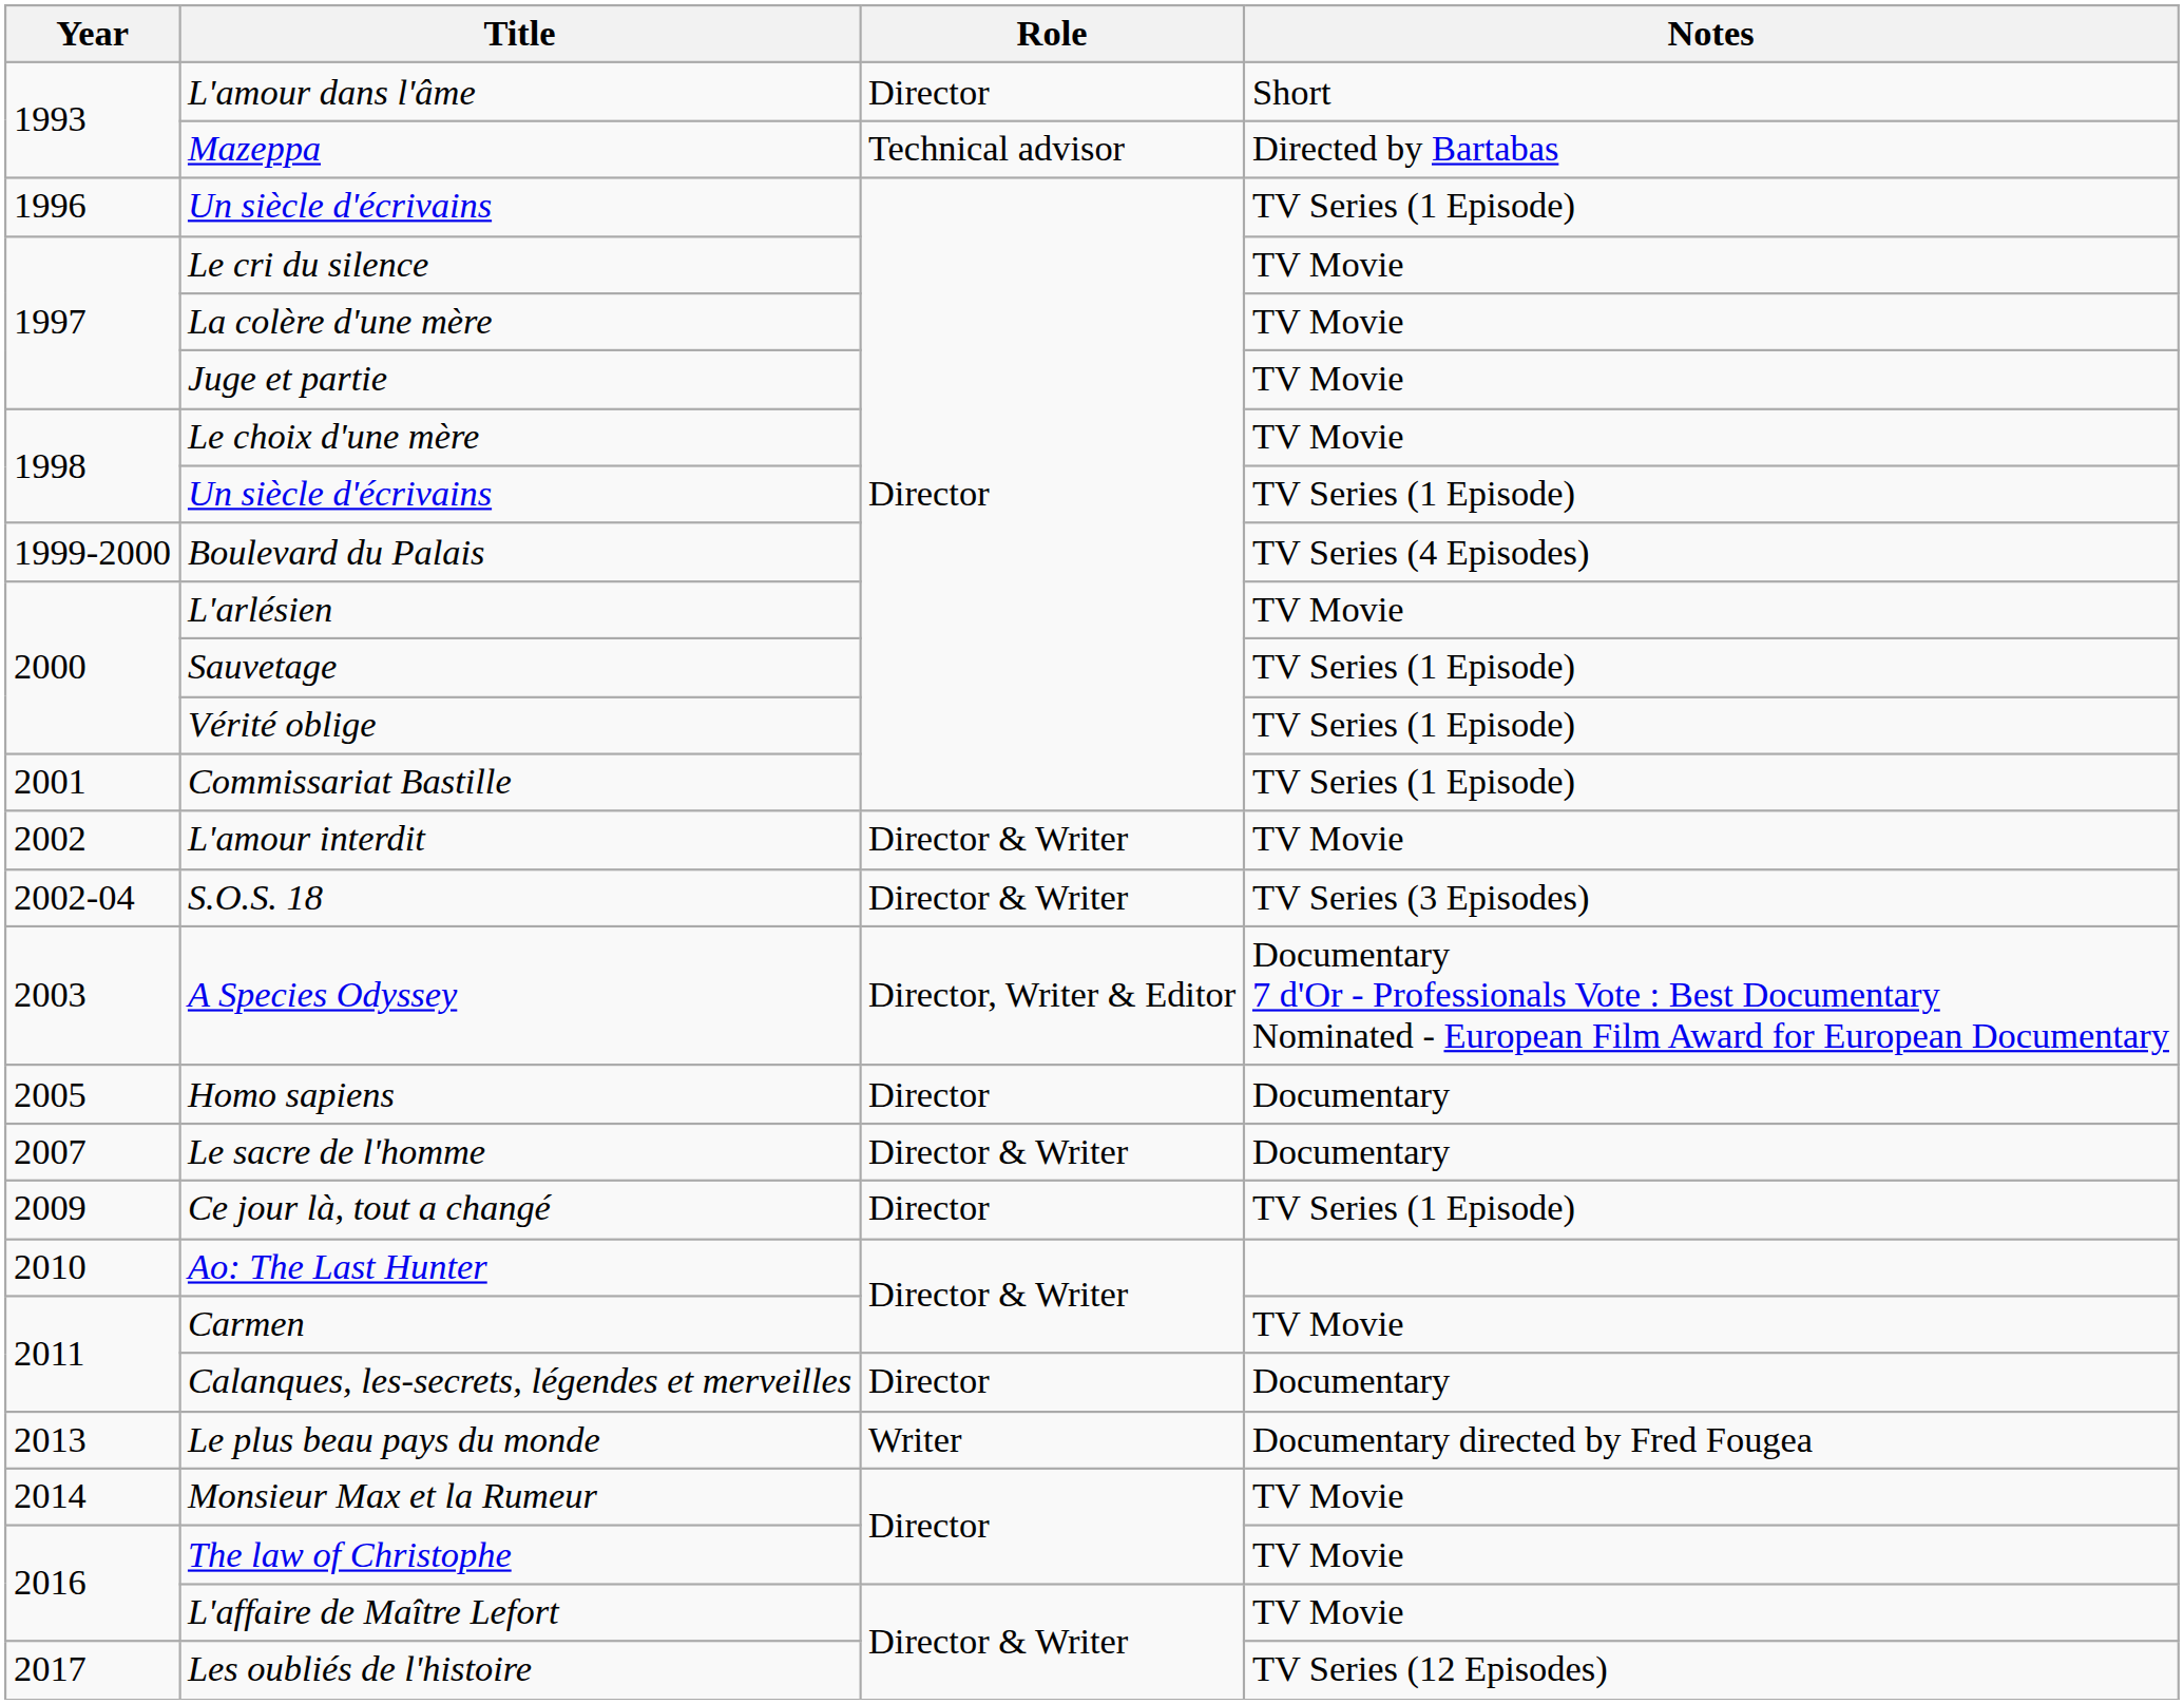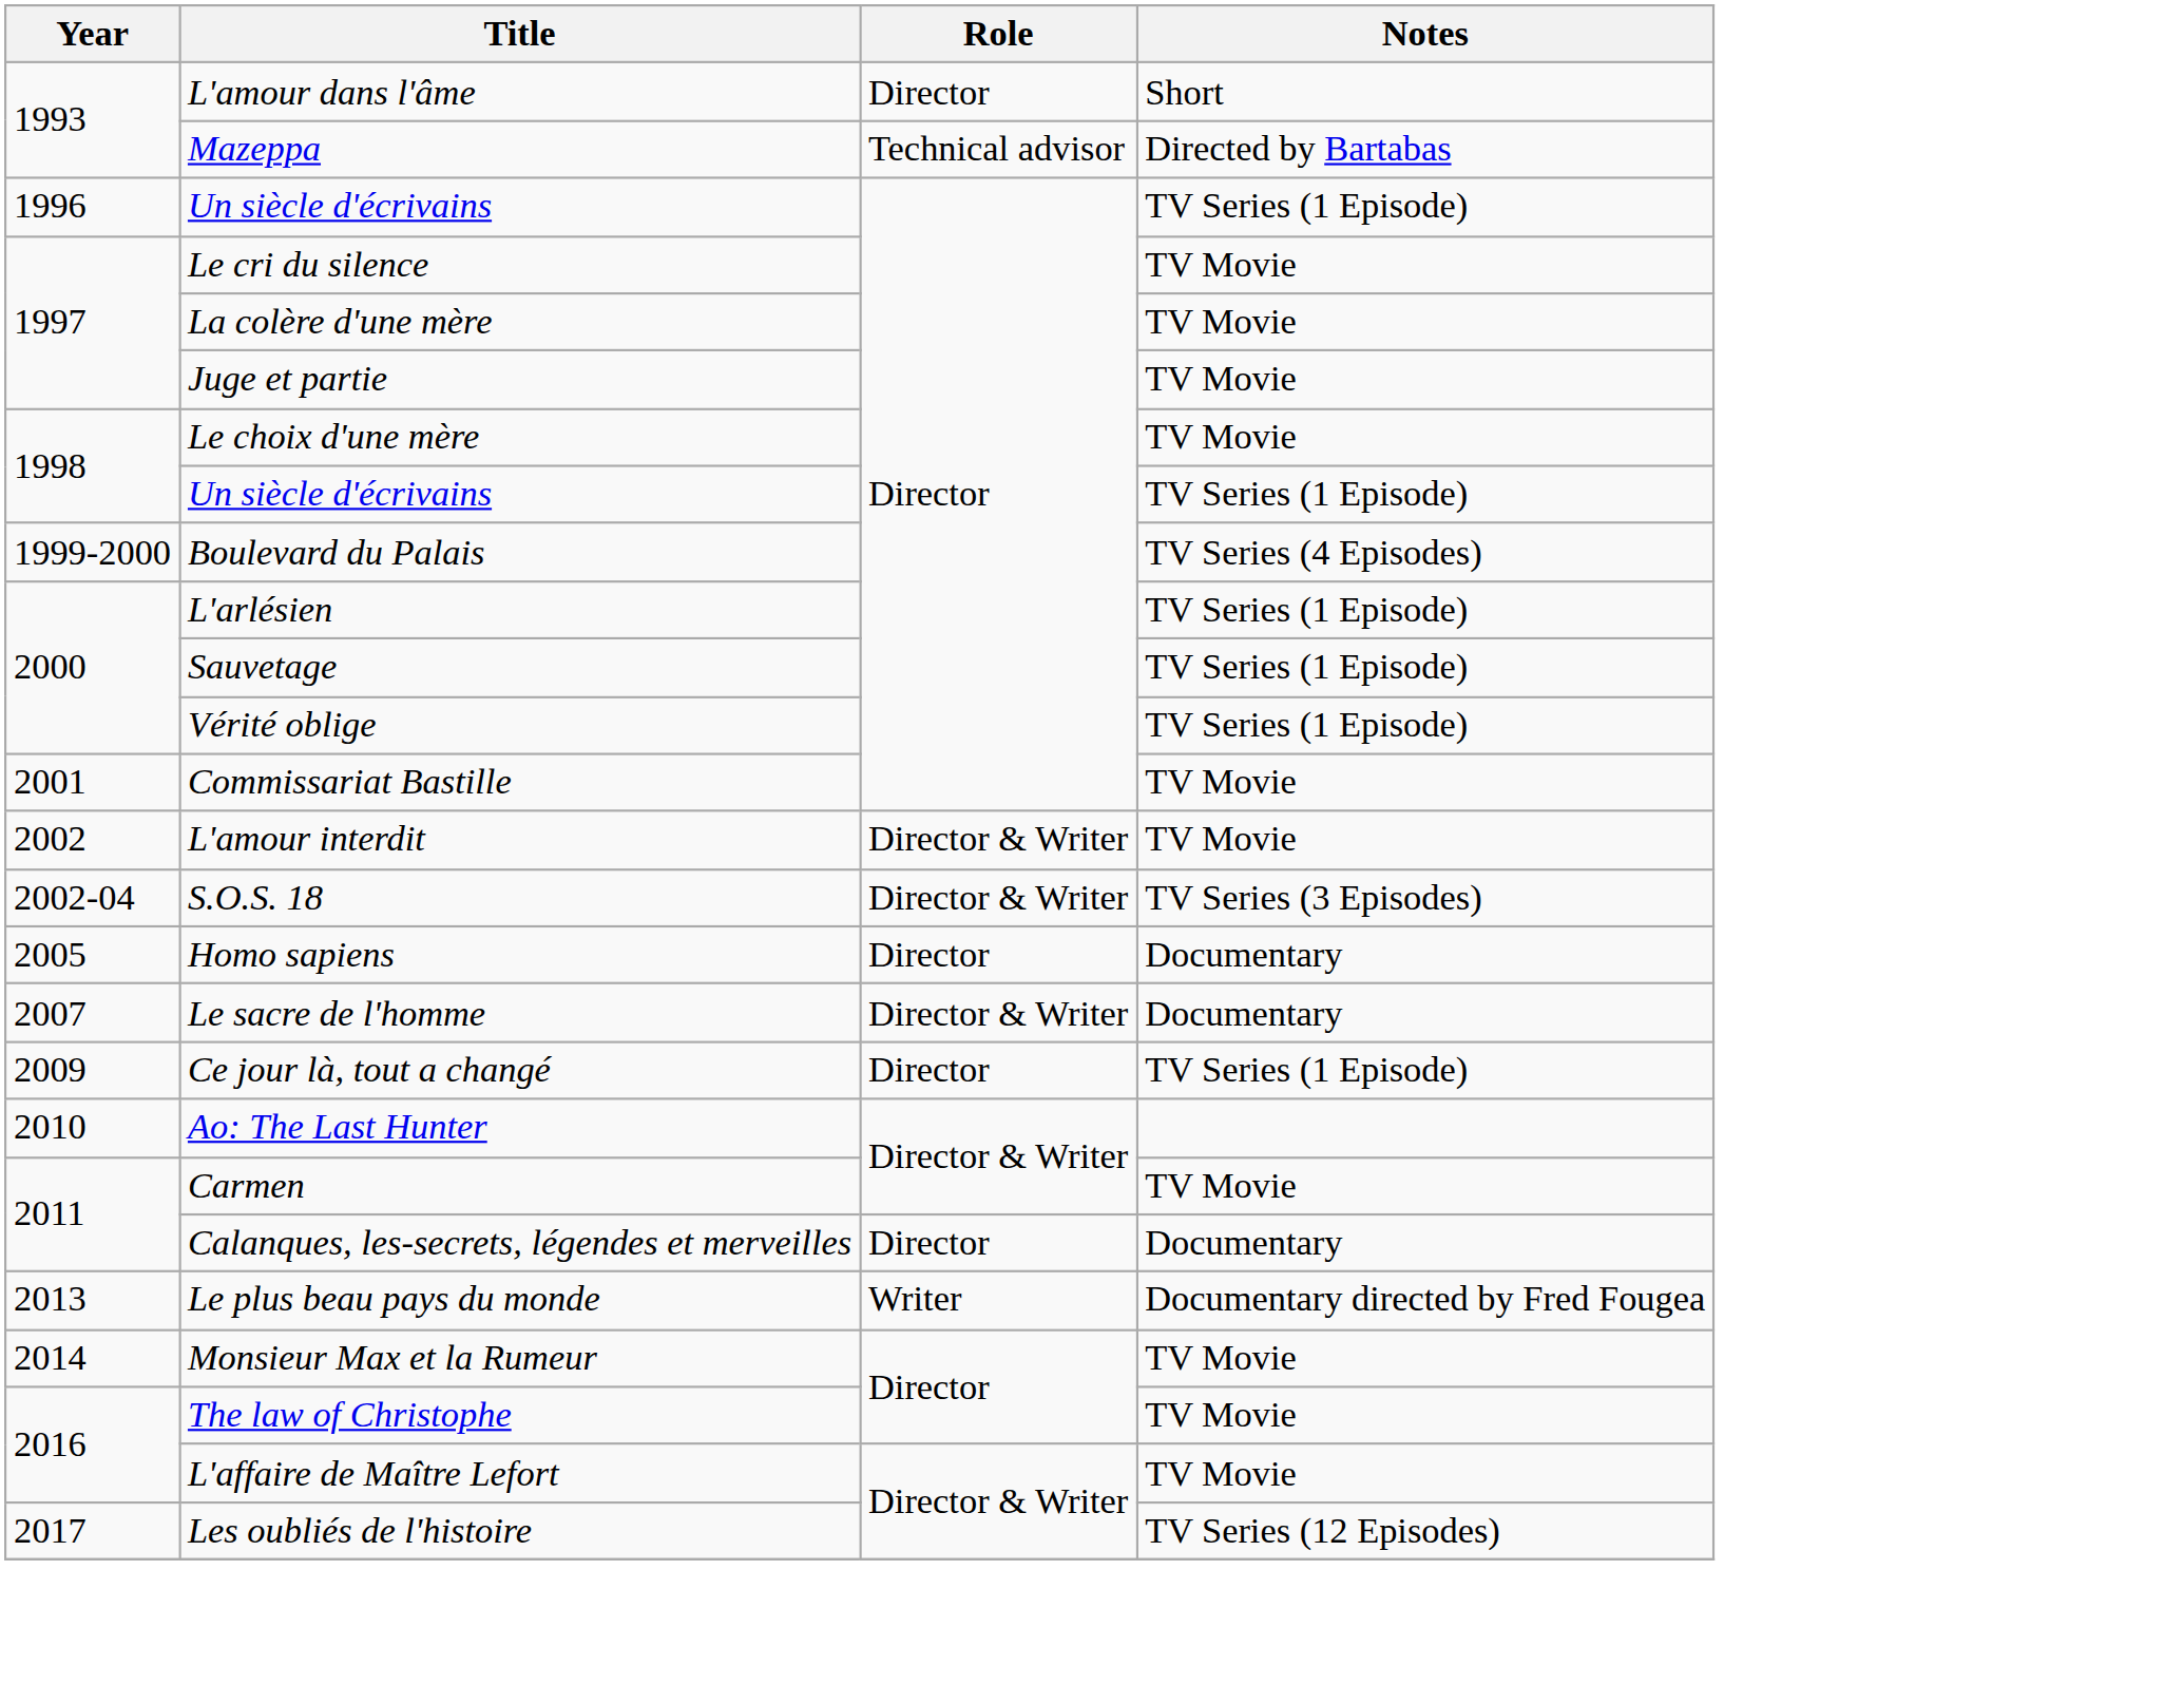L'arlésien | Notes: TV Movie -> TV Series (1 Episode)
Commissariat Bastille | Notes: TV Series (1 Episode) -> TV Movie
- row: 2003 | A Species Odyssey | Director, Writer & Editor | Documentary 7 d'Or - Professionals Vote : Best Documentary Nominated - European Film Award for European Documentary
